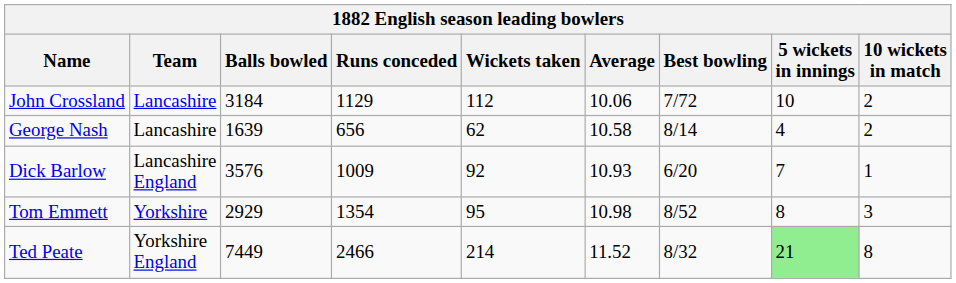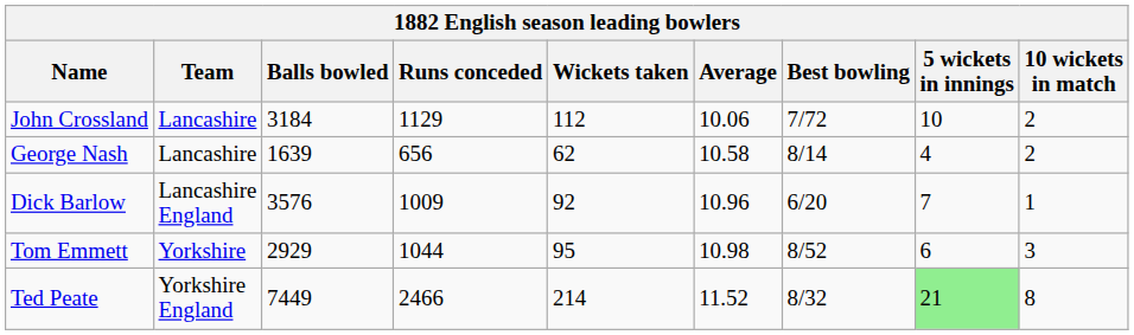Dick Barlow | Average: 10.93 -> 10.96
Tom Emmett | Runs conceded: 1354 -> 1044
Tom Emmett | 5 wickets in innings: 8 -> 6
